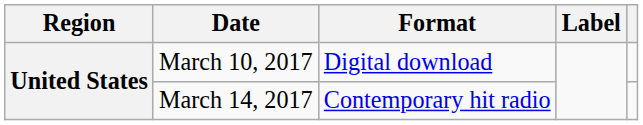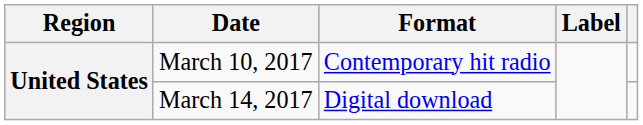March 10, 2017 | Format: Digital download -> Contemporary hit radio
March 14, 2017 | Format: Contemporary hit radio -> Digital download
